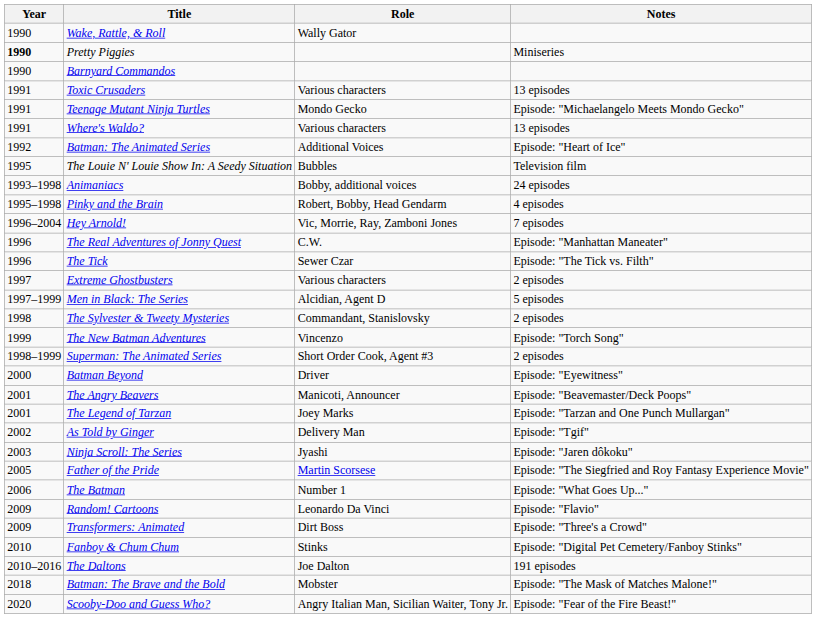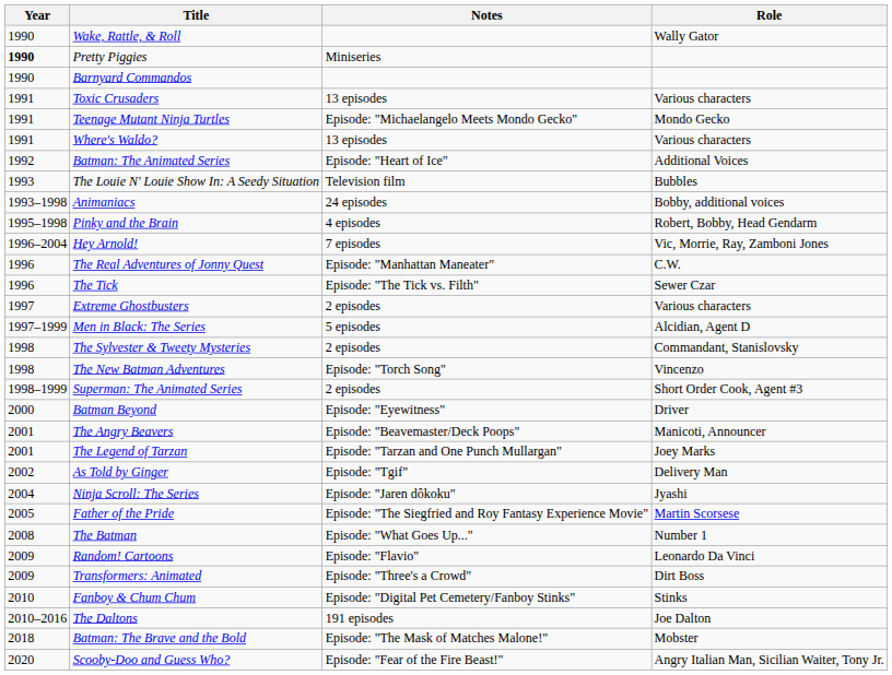columns swapped: Role <-> Notes
The Louie N' Louie Show In: A Seedy Situation | Year: 1995 -> 1993
The New Batman Adventures | Year: 1999 -> 1998
Ninja Scroll: The Series | Year: 2003 -> 2004
The Batman | Year: 2006 -> 2008
